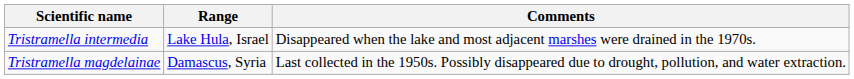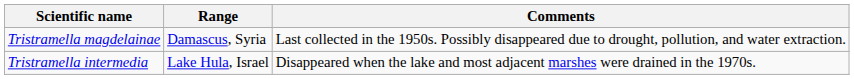rows swapped: Tristramella intermedia <-> Tristramella magdelainae
